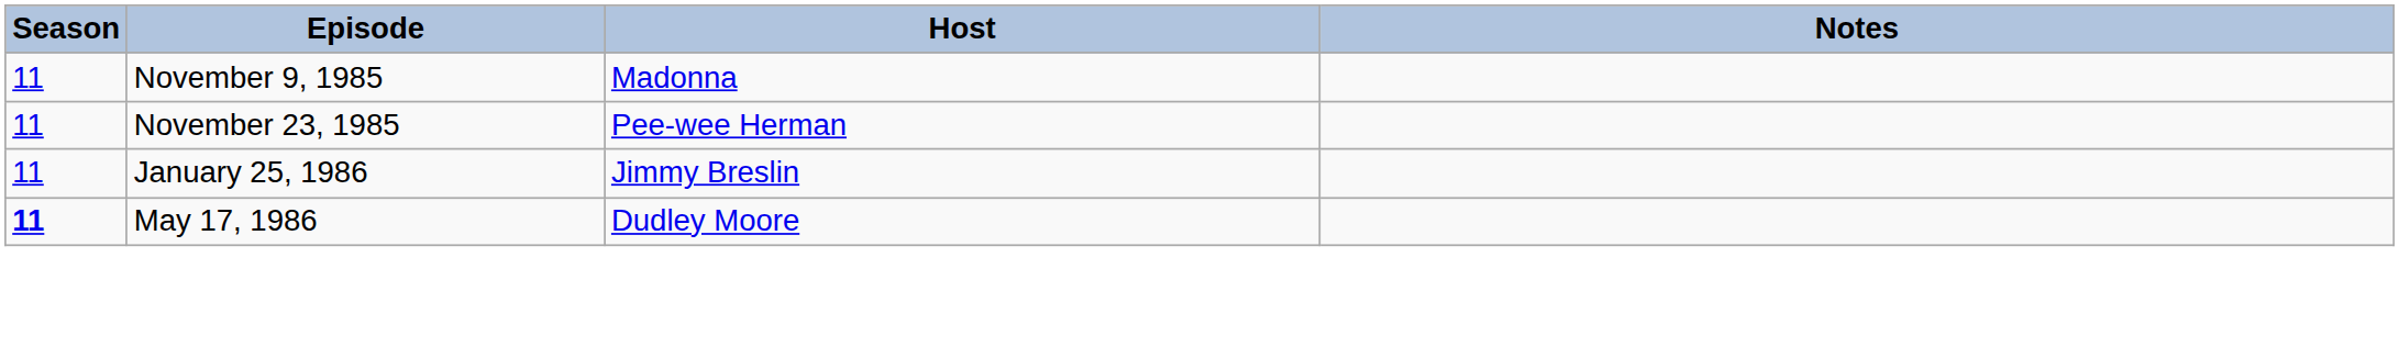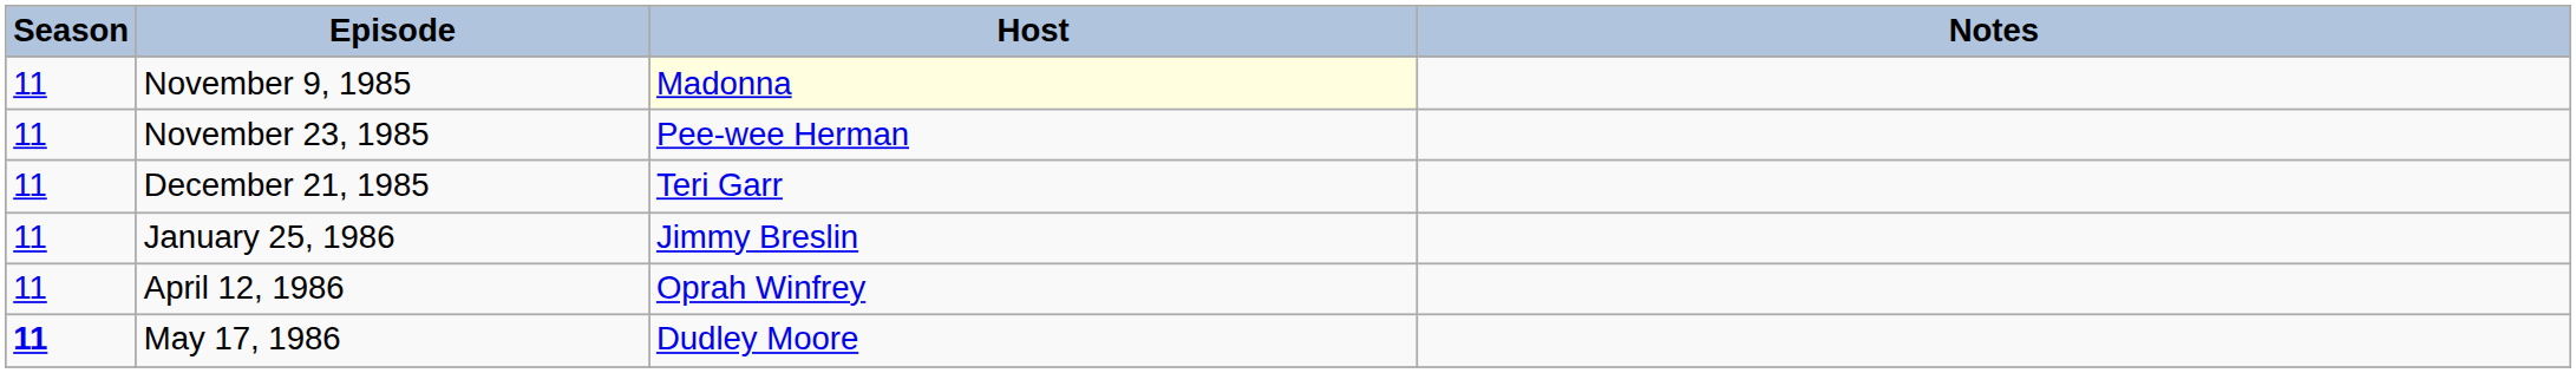November 9, 1985 | Host: no background -> lightyellow background
+ row: 11 | December 21, 1985 | Teri Garr
+ row: 11 | April 12, 1986 | Oprah Winfrey
